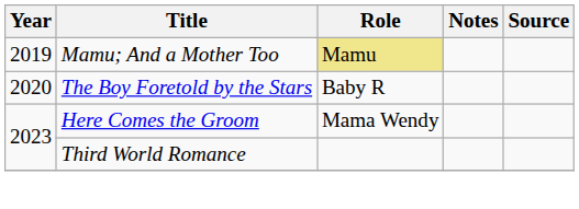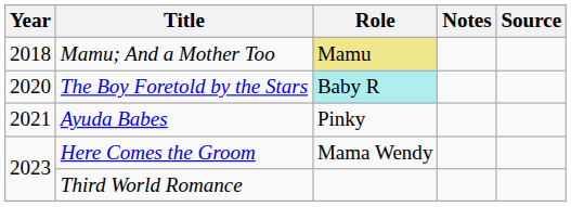Mamu; And a Mother Too | Year: 2019 -> 2018
The Boy Foretold by the Stars | Role: no background -> paleturquoise background
+ row: 2021 | Ayuda Babes | Pinky
